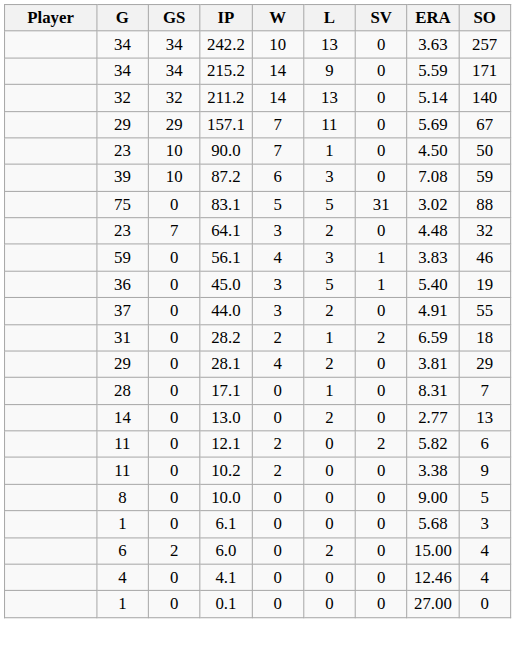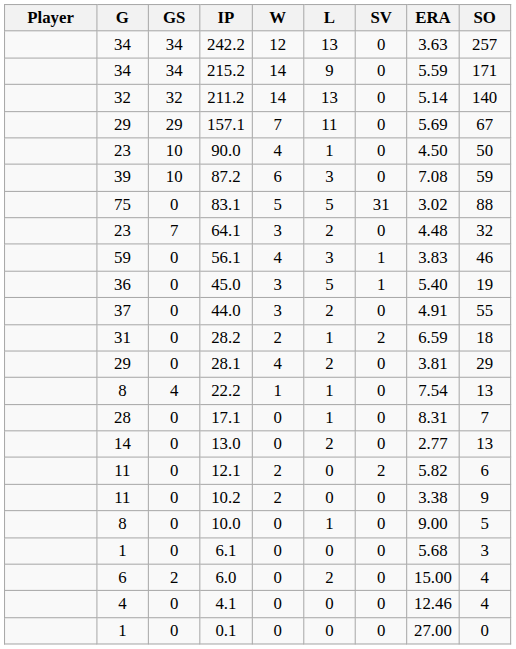242.2 | W: 10 -> 12
90.0 | W: 7 -> 4
+ row: 8 | 4 | 22.2 | 1 | 1 | 0 | 7.54 | 13
10.0 | L: 0 -> 1
